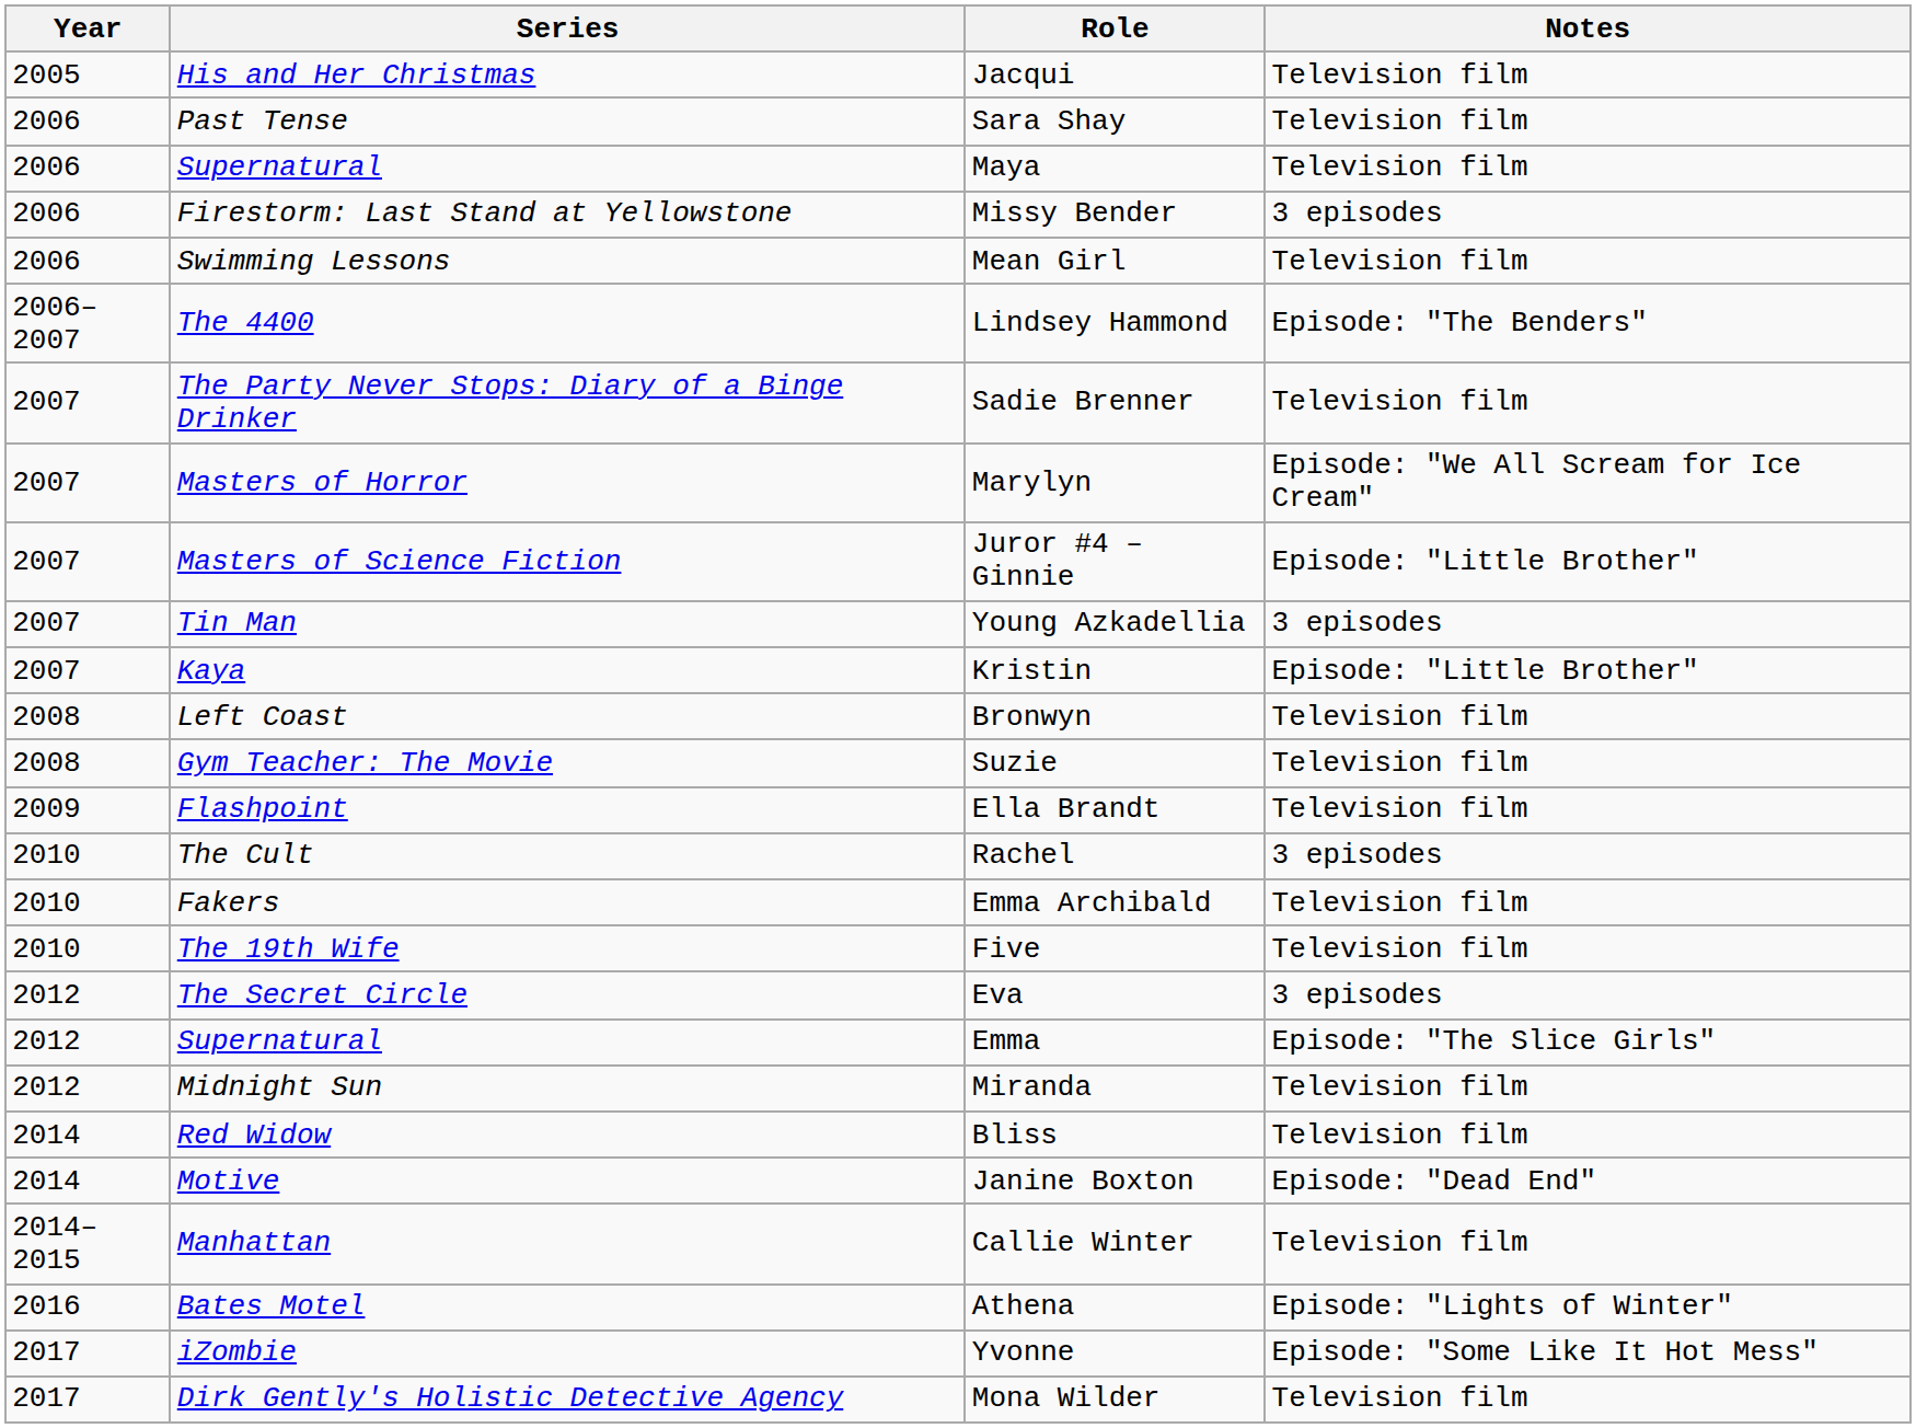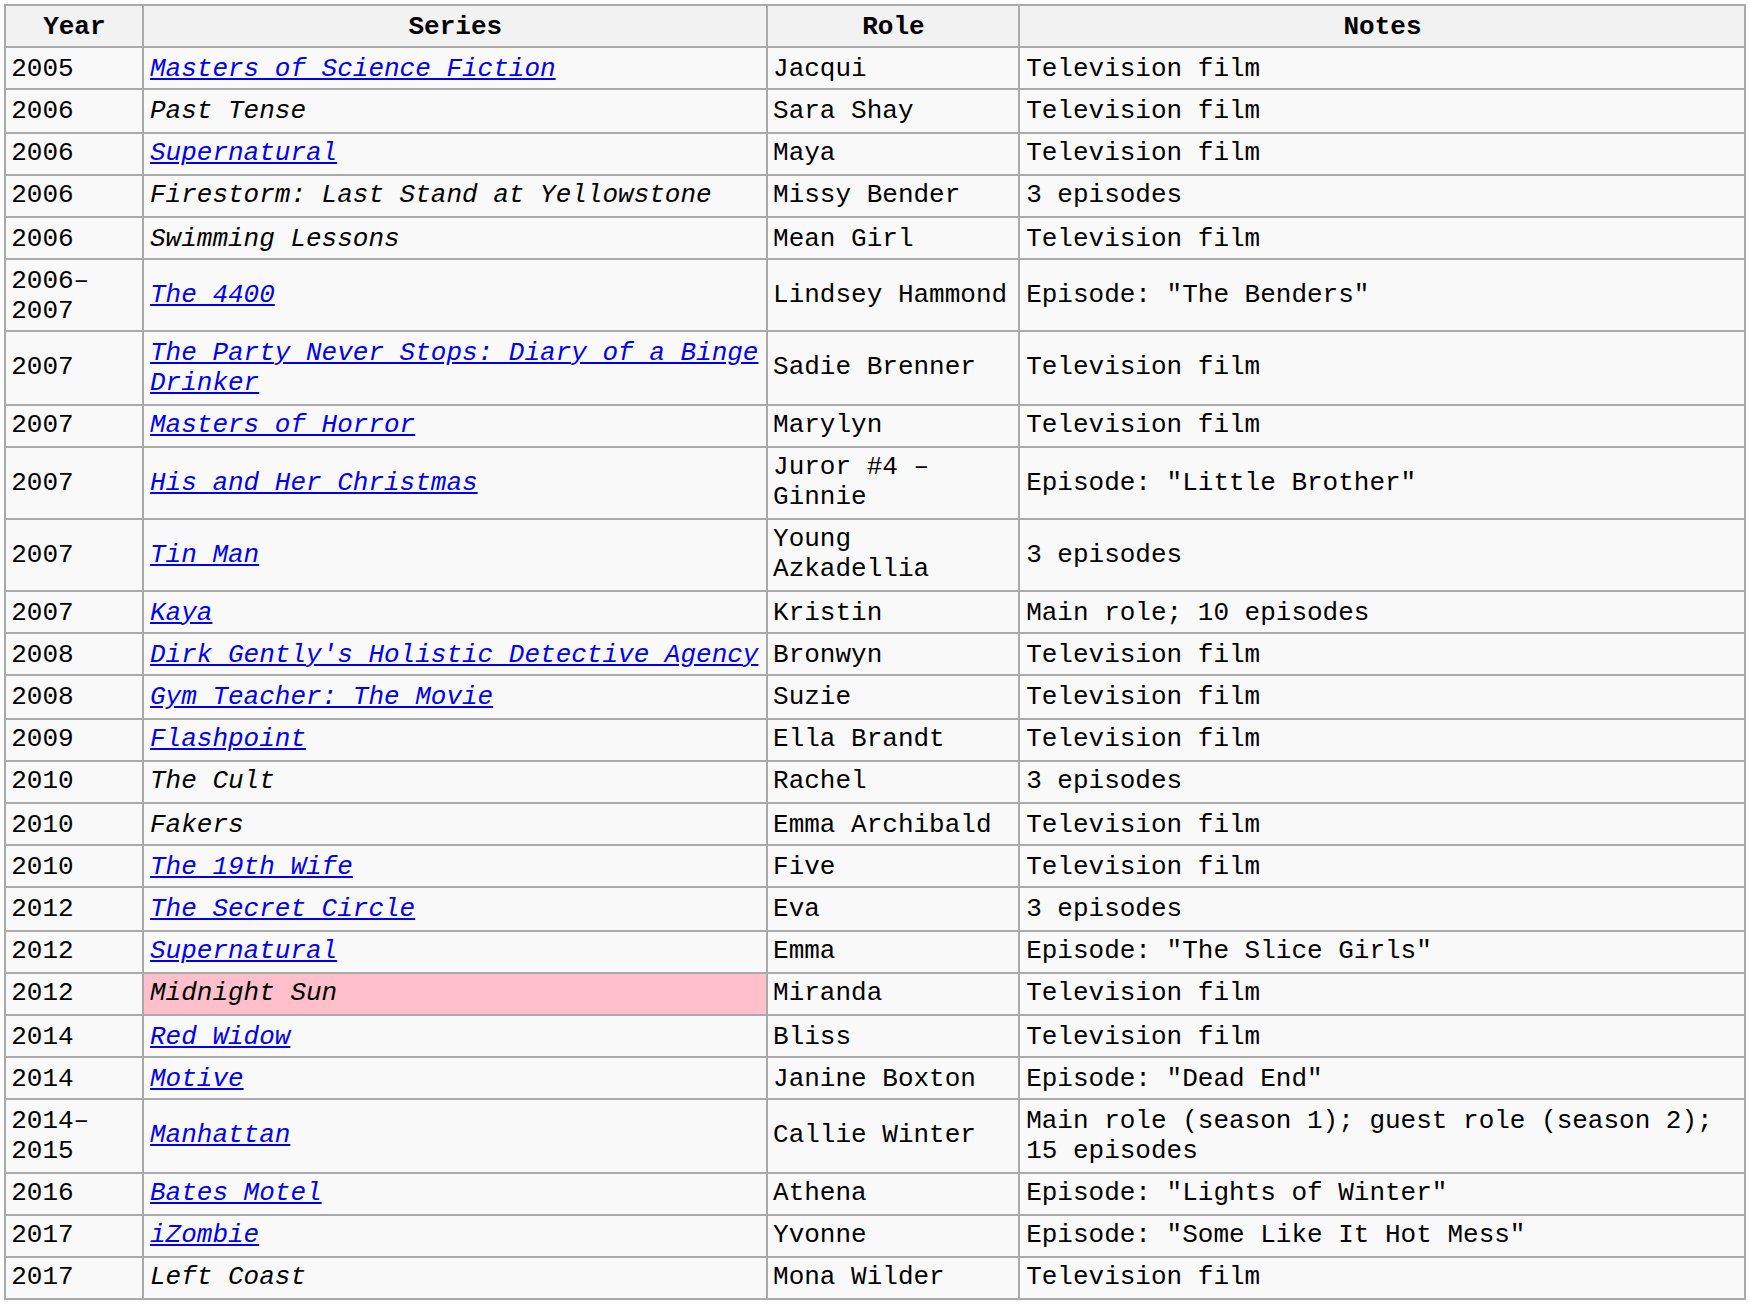Jacqui | Series: His and Her Christmas -> Masters of Science Fiction
Marylyn | Notes: Episode: "We All Scream for Ice Cream" -> Television film
Juror #4 – Ginnie | Series: Masters of Science Fiction -> His and Her Christmas
Kristin | Notes: Episode: "Little Brother" -> Main role; 10 episodes
Bronwyn | Series: Left Coast -> Dirk Gently's Holistic Detective Agency
Miranda | Series: no background -> pink background
Callie Winter | Notes: Television film -> Main role (season 1); guest role (season 2); 15 episodes
Mona Wilder | Series: Dirk Gently's Holistic Detective Agency -> Left Coast
